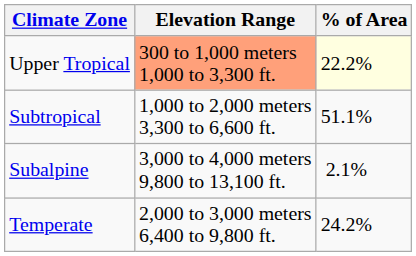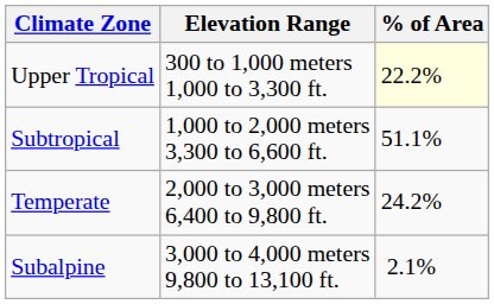Upper Tropical | Elevation Range: lightsalmon background -> no background
rows swapped: Temperate <-> Subalpine
